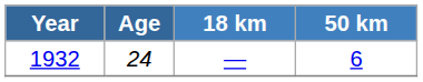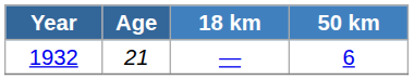1932 | Age: 24 -> 21
